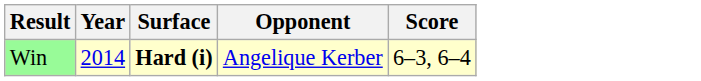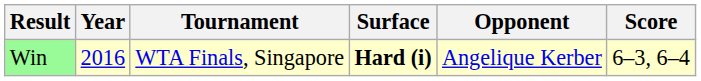+ column: Tournament | WTA Finals, Singapore
Win | Year: 2014 -> 2016
